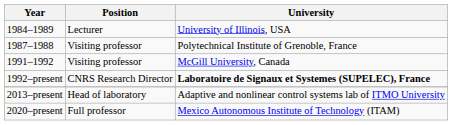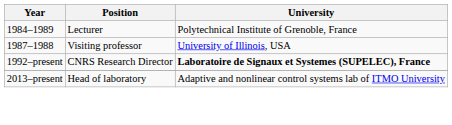1984–1989 | University: University of Illinois, USA -> Polytechnical Institute of Grenoble, France
1987–1988 | University: Polytechnical Institute of Grenoble, France -> University of Illinois, USA
- row: 1991–1992 | Visiting professor | McGill University, Canada
- row: 2020–present | Full professor | Mexico Autonomous Institute of Technology (ITAM)
